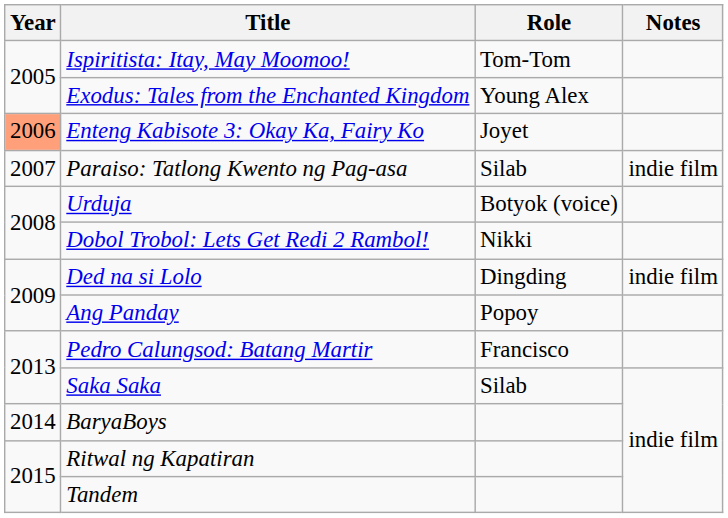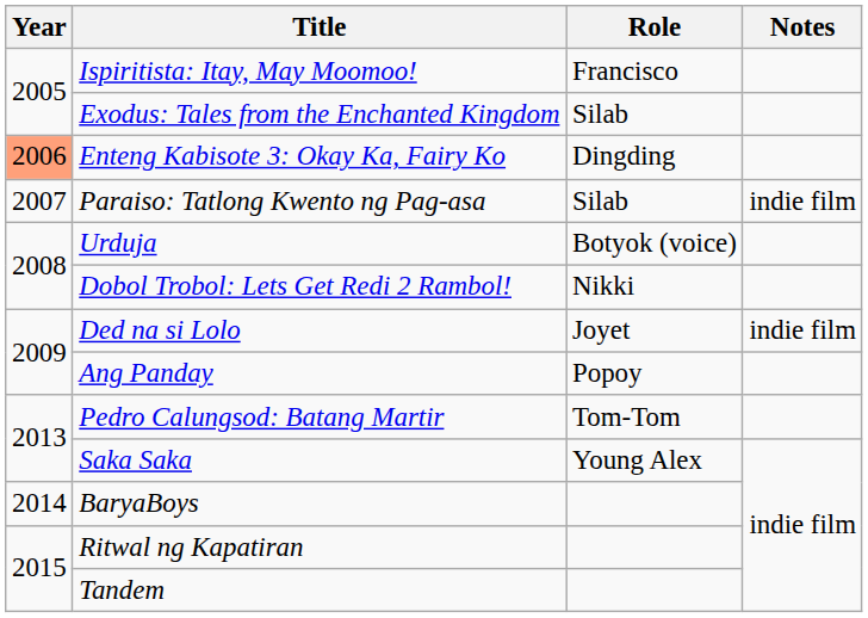Ispiritista: Itay, May Moomoo! | Role: Tom-Tom -> Francisco
Exodus: Tales from the Enchanted Kingdom | Role: Young Alex -> Silab
Enteng Kabisote 3: Okay Ka, Fairy Ko | Role: Joyet -> Dingding
Ded na si Lolo | Role: Dingding -> Joyet
Pedro Calungsod: Batang Martir | Role: Francisco -> Tom-Tom
Saka Saka | Role: Silab -> Young Alex
